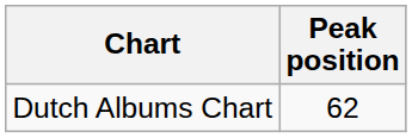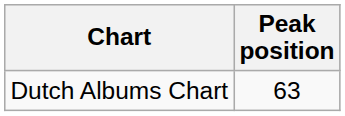Dutch Albums Chart | Peak position: 62 -> 63
